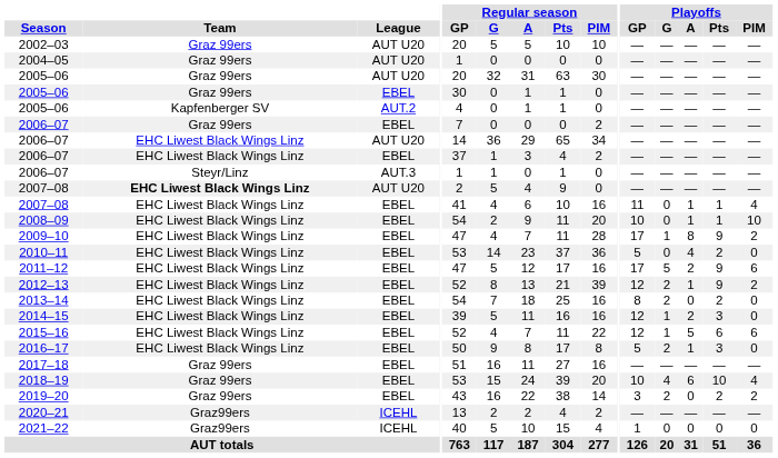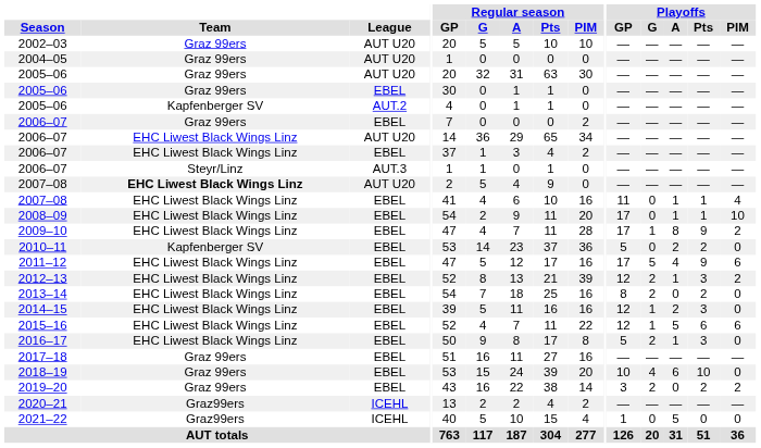2008–09 | Playoffs / GP: 10 -> 17
2010–11 | Team: EHC Liwest Black Wings Linz -> Kapfenberger SV
2010–11 | Playoffs / A: 4 -> 2
2011–12 | Playoffs / A: 2 -> 4
2012–13 | Playoffs / Pts: 9 -> 3
2018–19 | Playoffs / PIM: 4 -> 0
2021–22 | Playoffs / A: 0 -> 5
